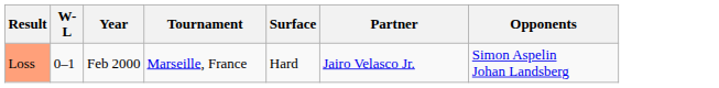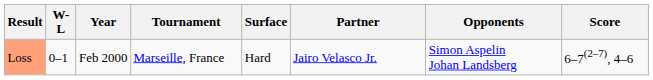+ column: Score | 6–7(2–7), 4–6
